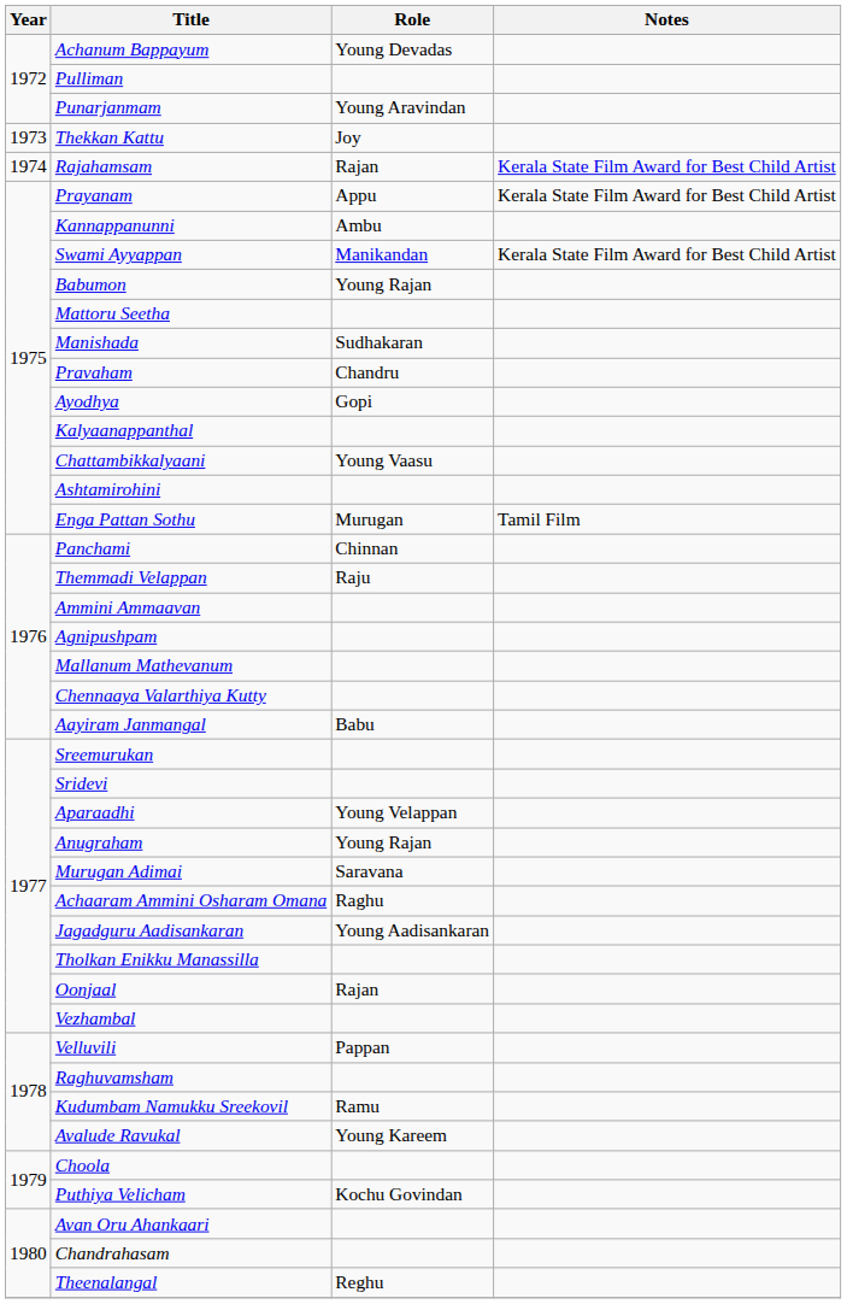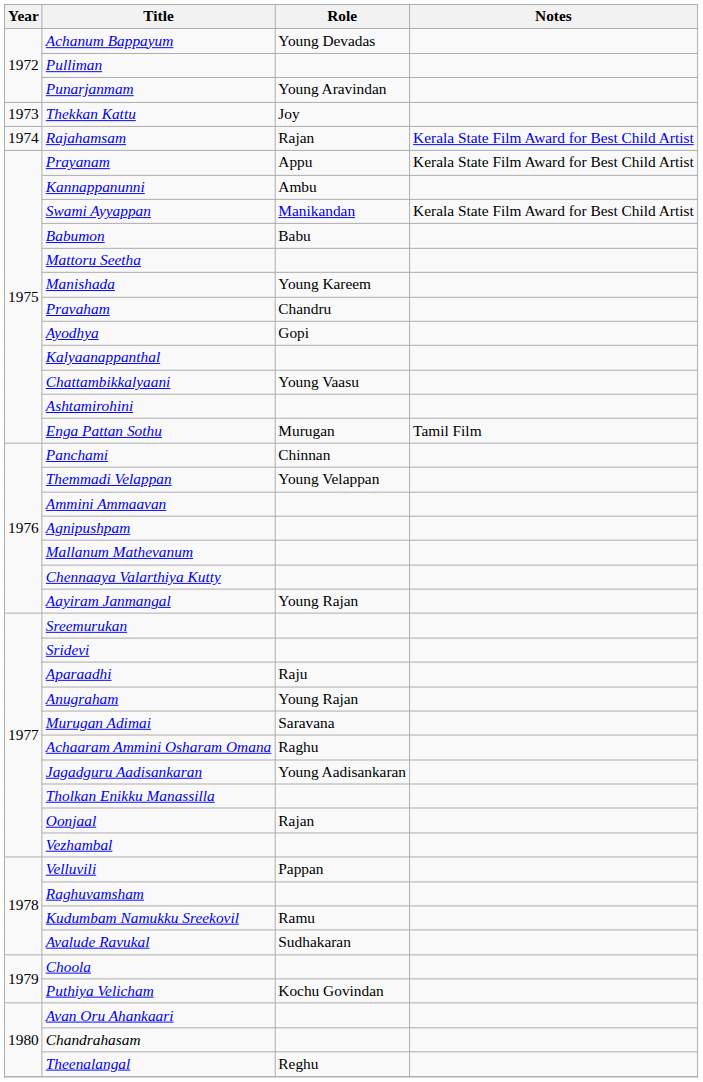Babumon | Role: Young Rajan -> Babu
Manishada | Role: Sudhakaran -> Young Kareem
Themmadi Velappan | Role: Raju -> Young Velappan
Aayiram Janmangal | Role: Babu -> Young Rajan
Aparaadhi | Role: Young Velappan -> Raju
Avalude Ravukal | Role: Young Kareem -> Sudhakaran
